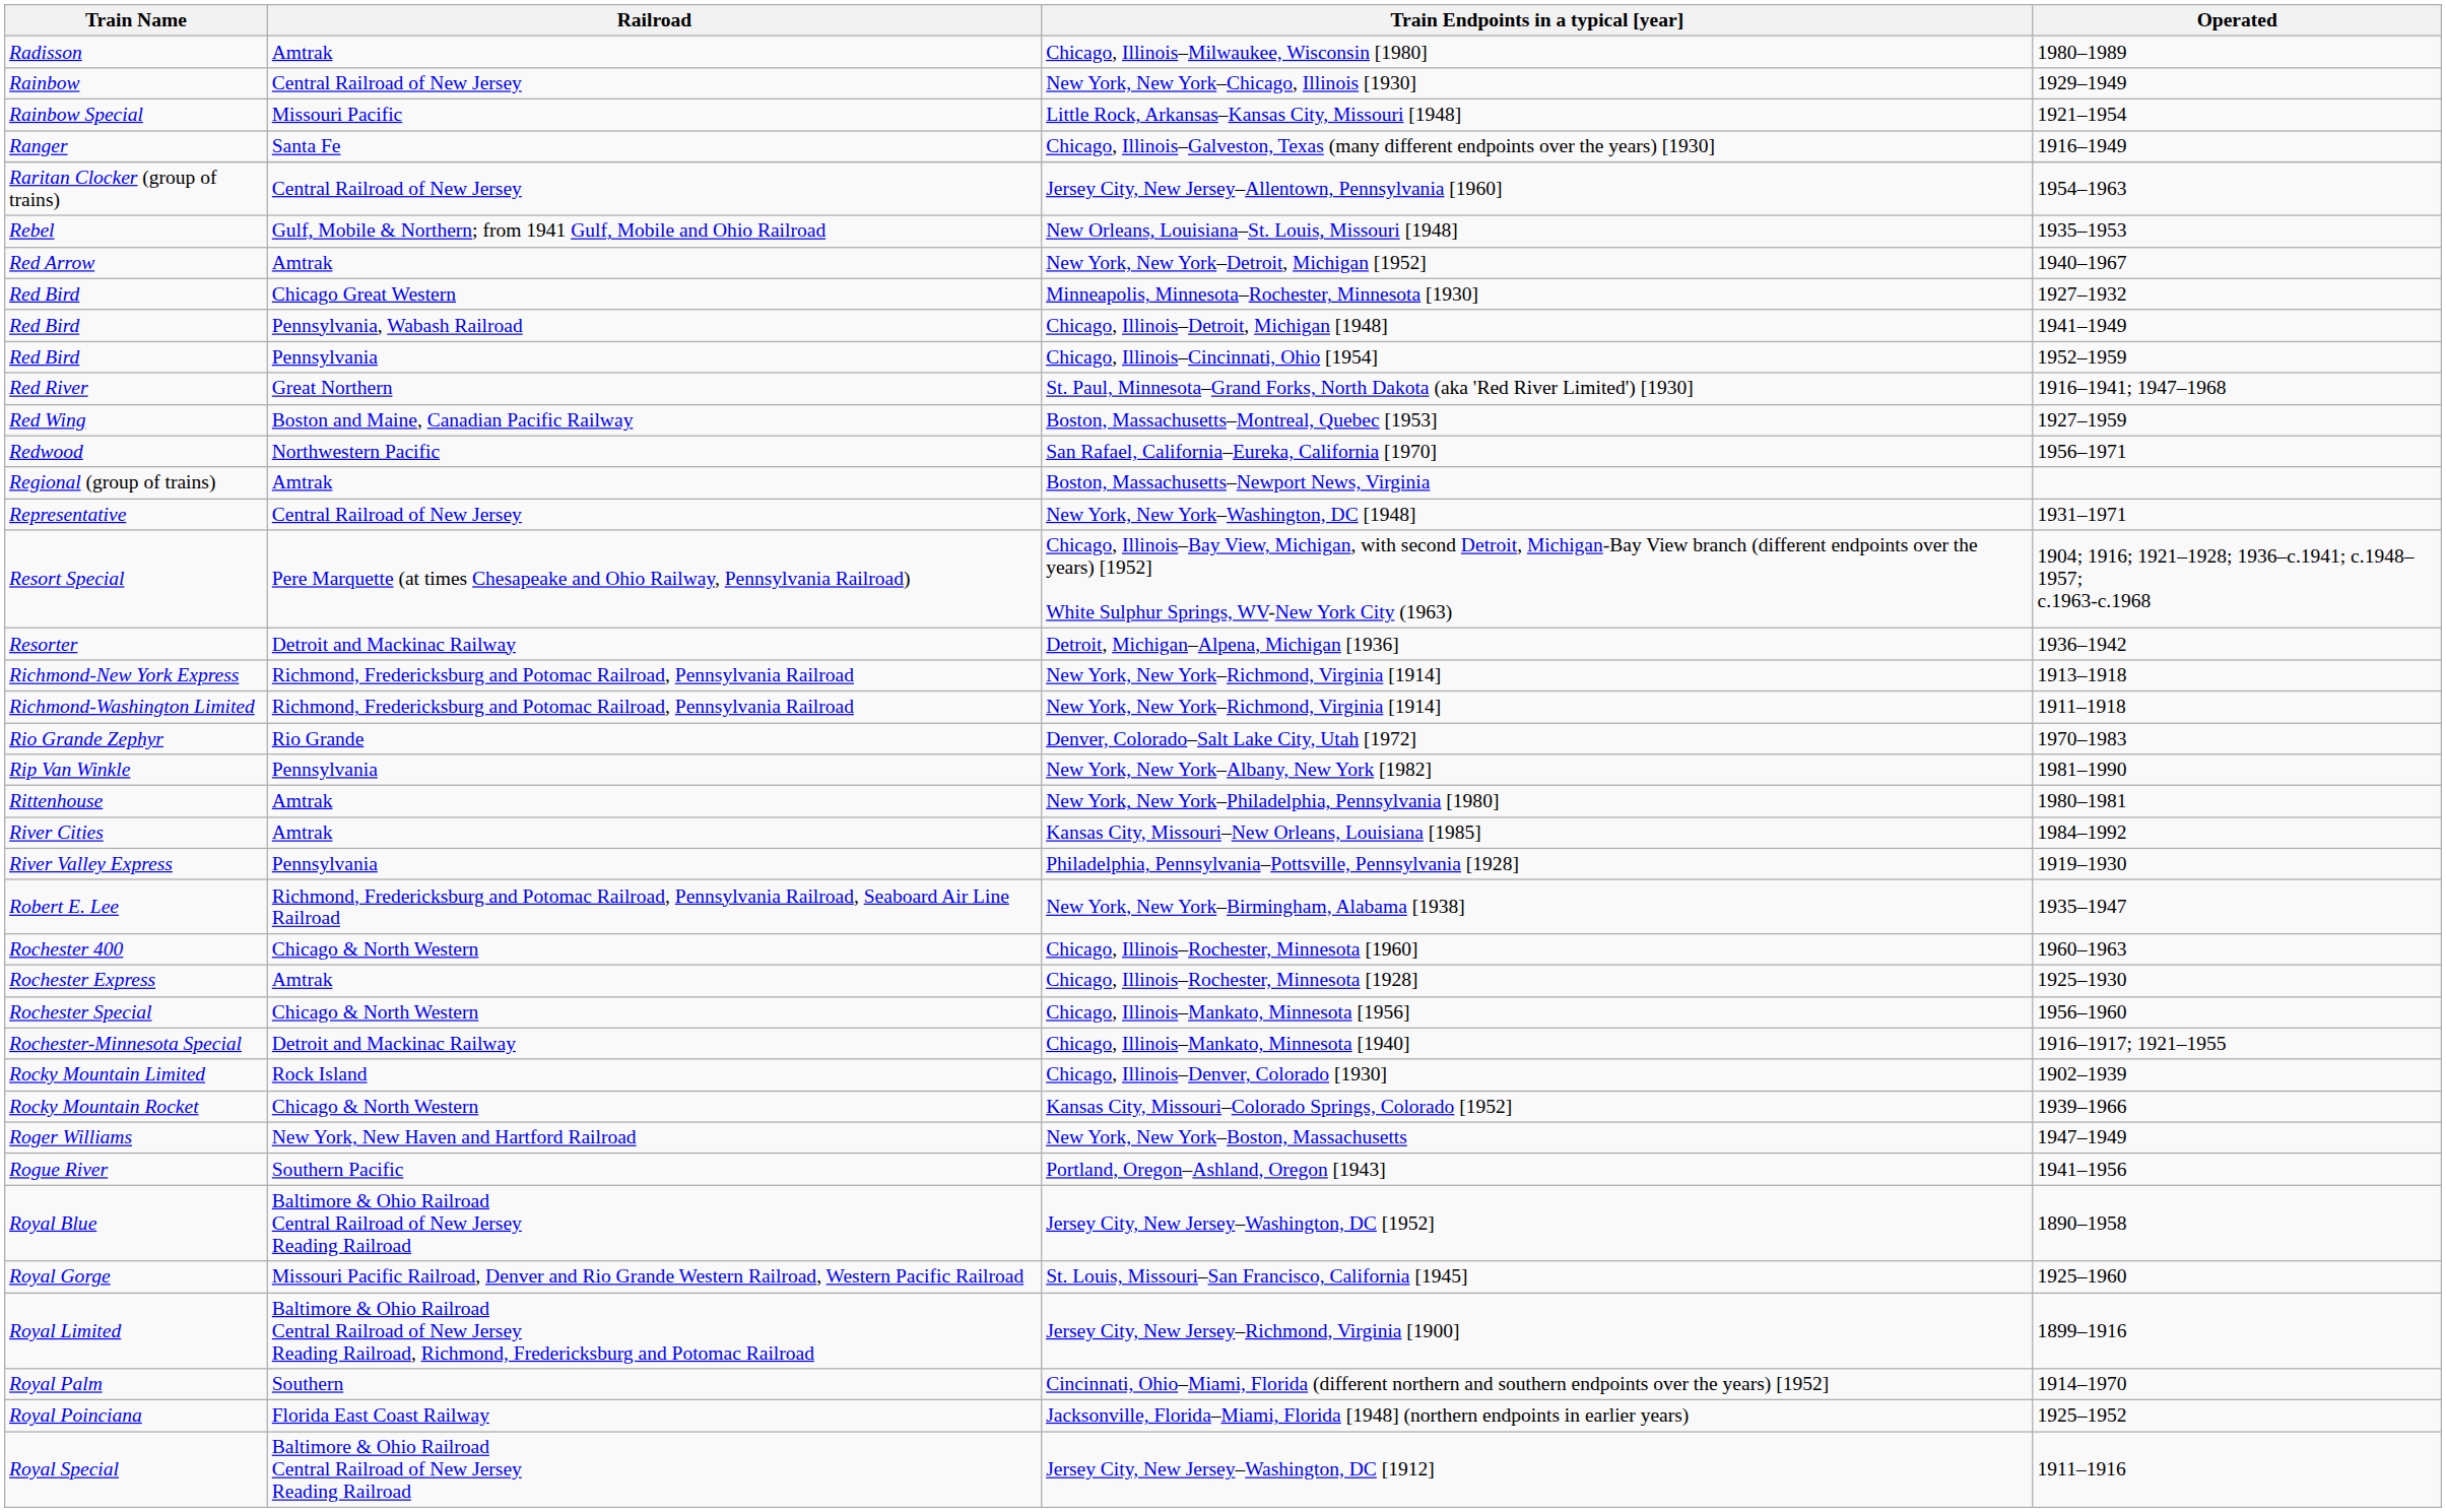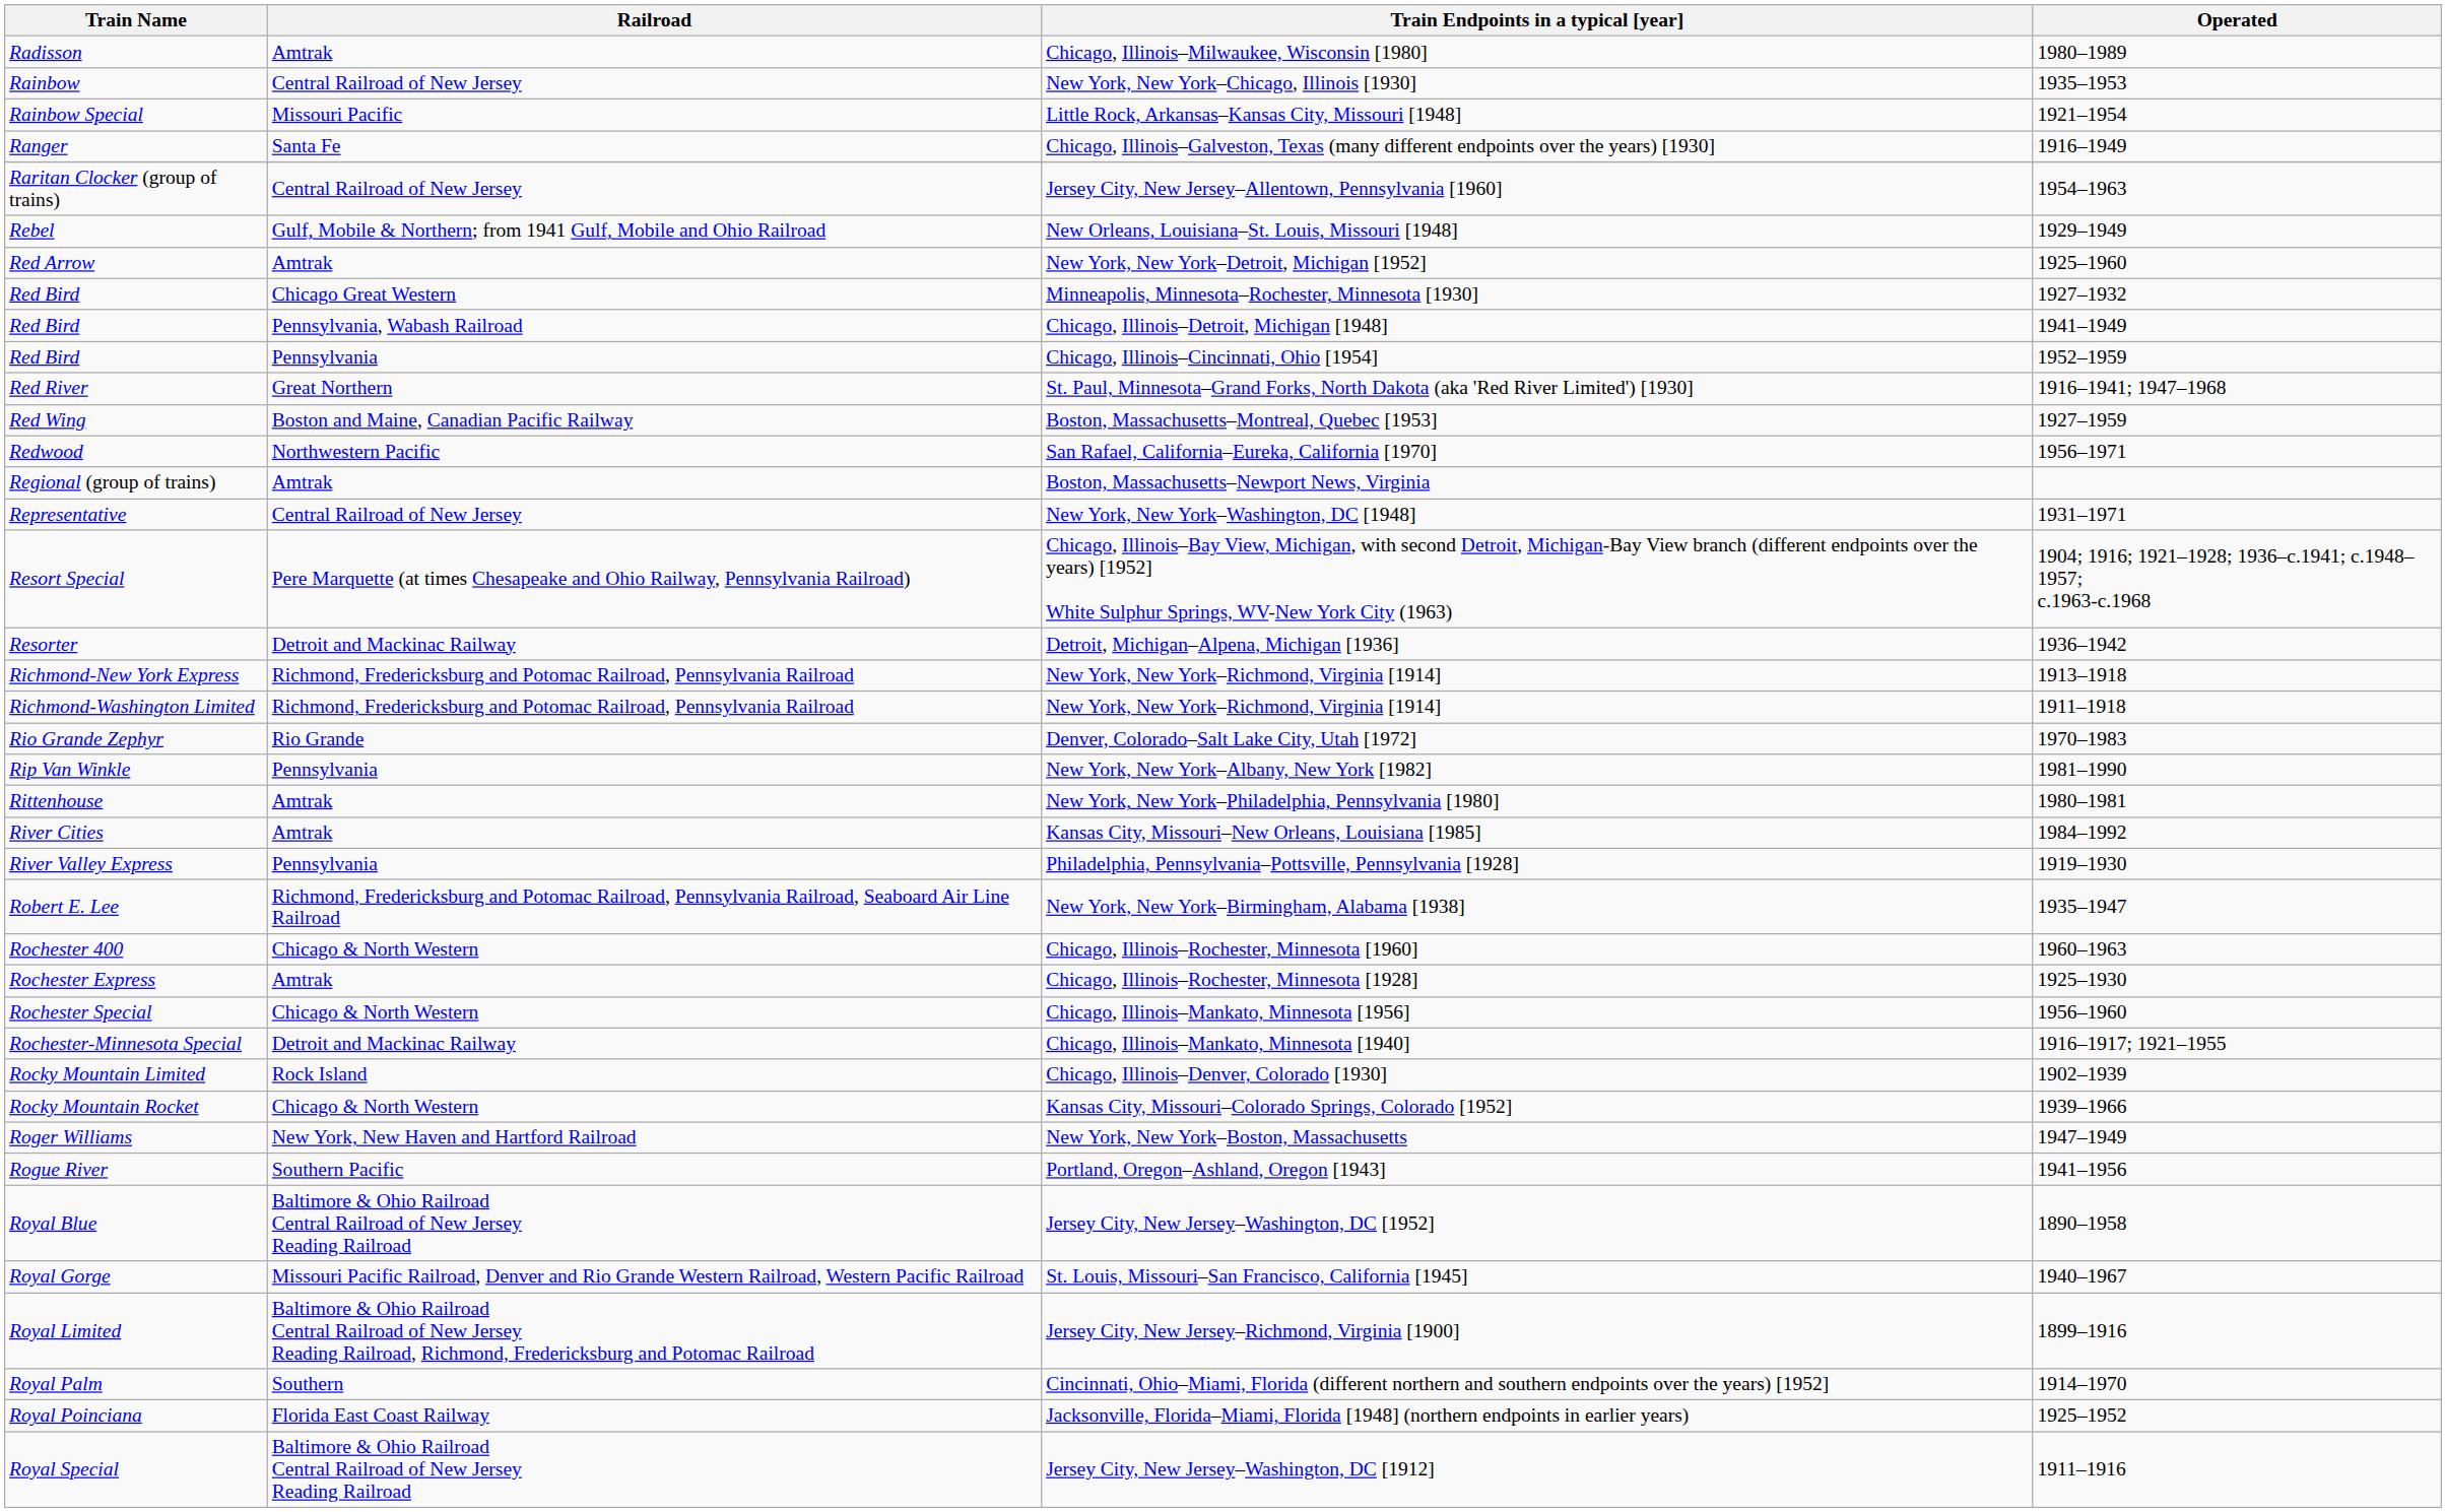New York, New York–Chicago, Illinois [1930] | Operated: 1929–1949 -> 1935–1953
New Orleans, Louisiana–St. Louis, Missouri [1948] | Operated: 1935–1953 -> 1929–1949
New York, New York–Detroit, Michigan [1952] | Operated: 1940–1967 -> 1925–1960
St. Louis, Missouri–San Francisco, California [1945] | Operated: 1925–1960 -> 1940–1967
